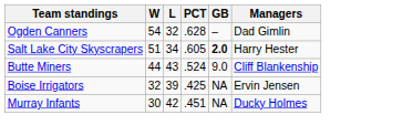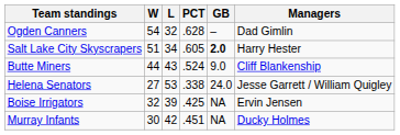+ row: Helena Senators | 27 | 53 | .338 | 24.0 | Jesse Garrett / William Quigley
